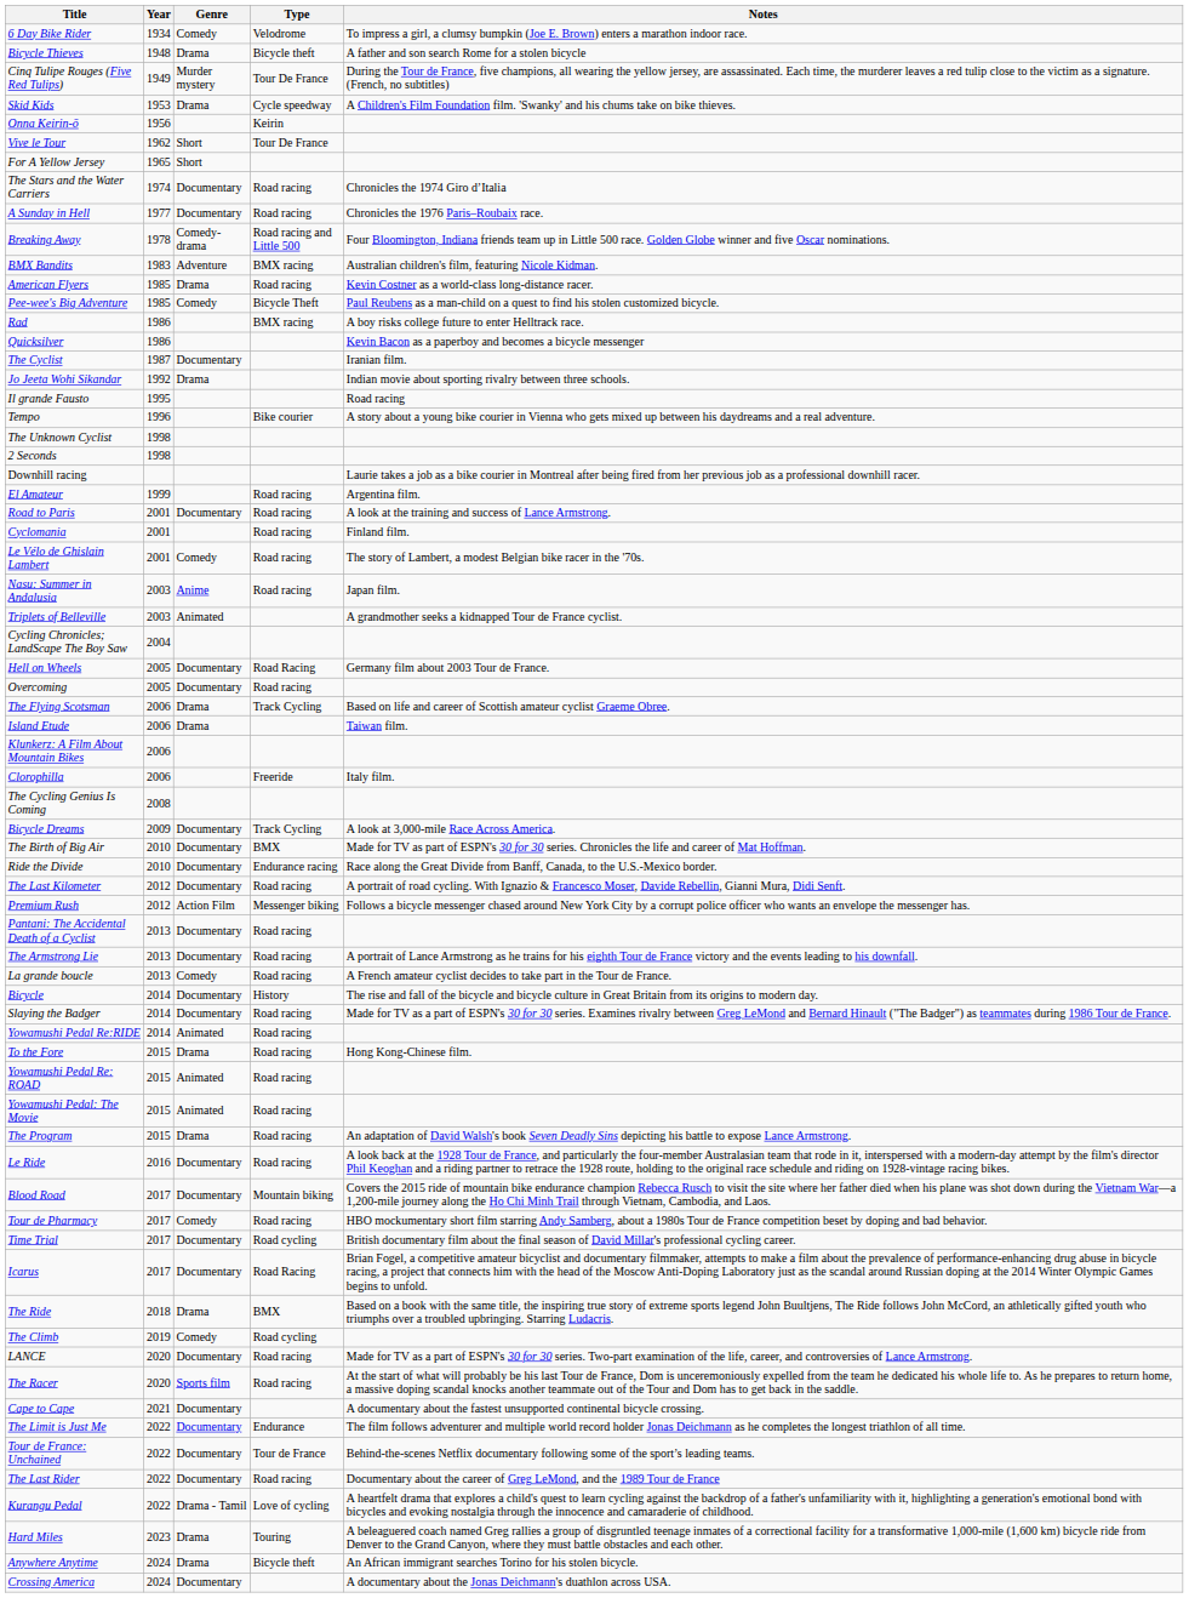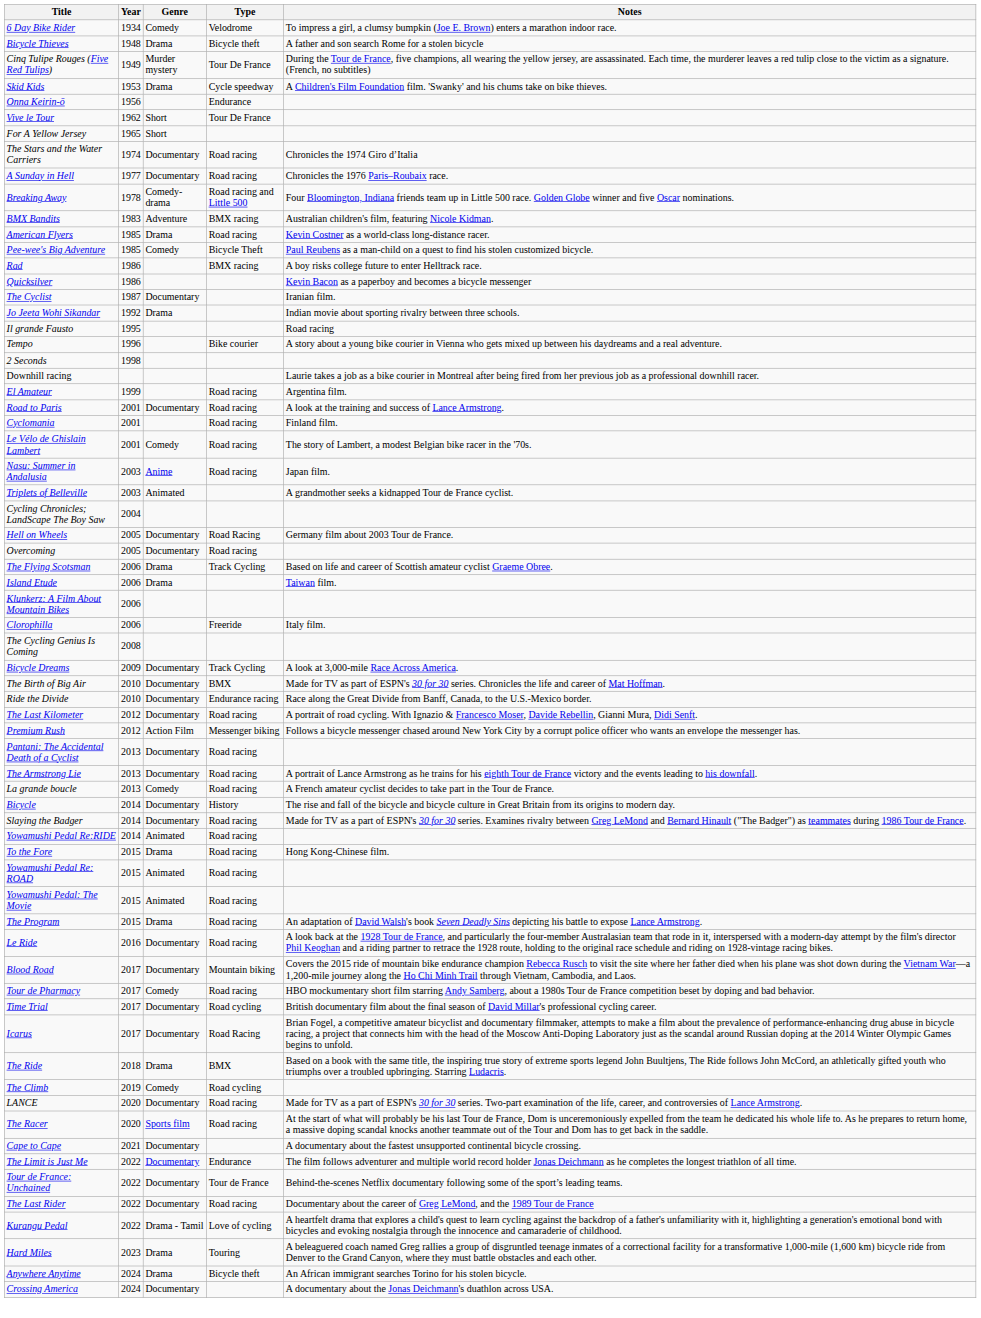Onna Keirin-ō | Type: Keirin -> Endurance
- row: The Unknown Cyclist | 1998
